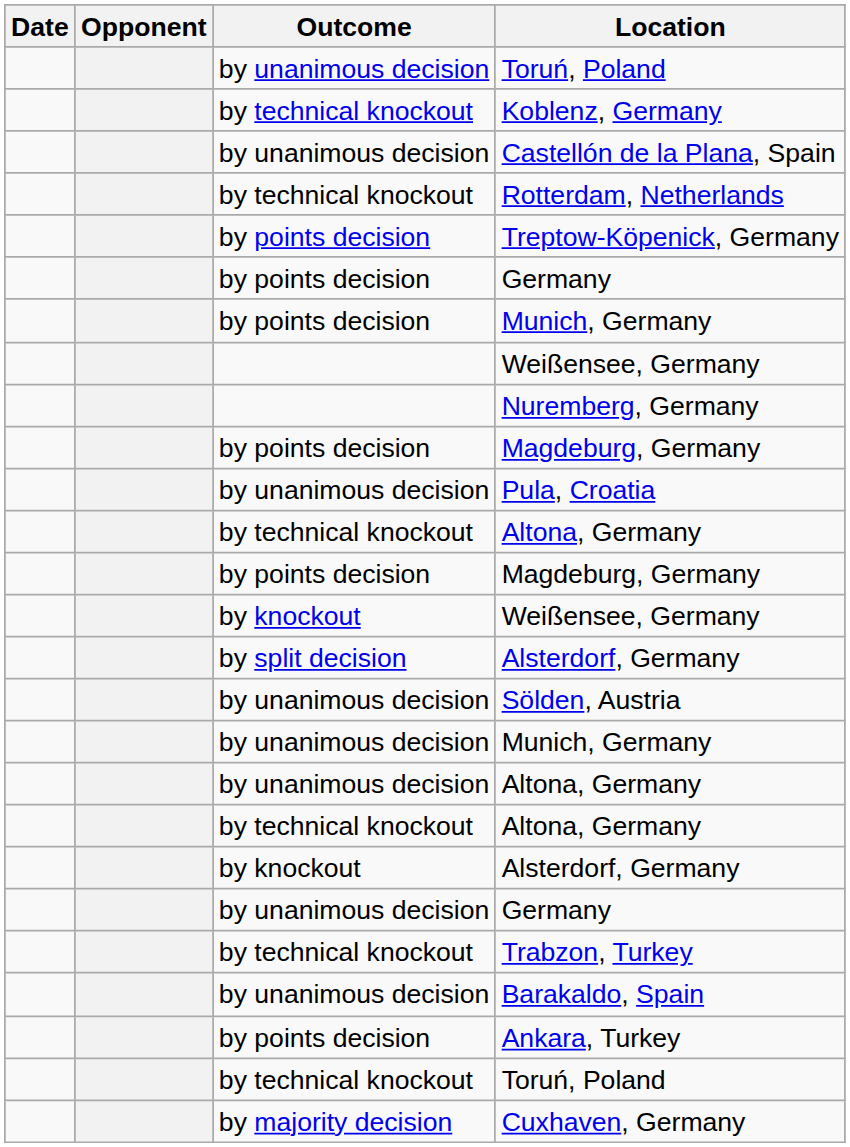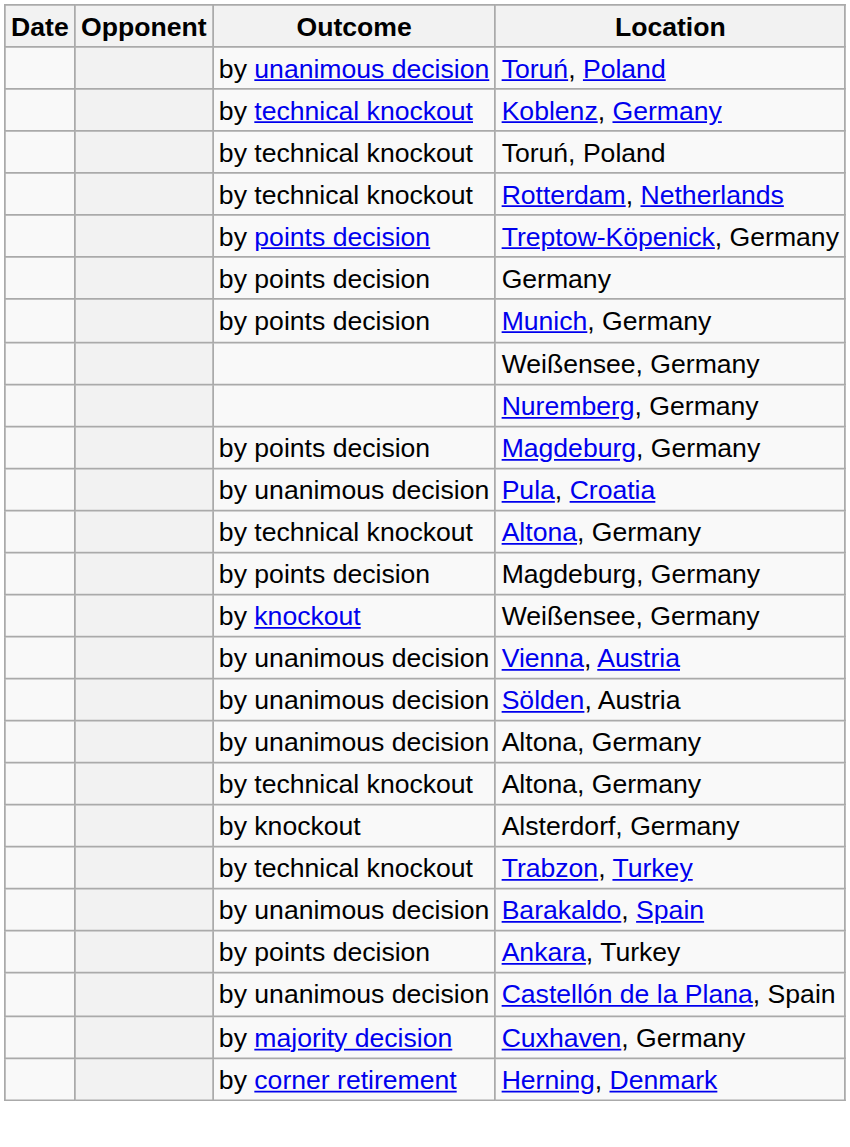rows swapped: by technical knockout / Toruń, Poland <-> Castellón de la Plana, Spain
+ row: by unanimous decision | Vienna, Austria
- row: by split decision | Alsterdorf, Germany
- row: by unanimous decision | Munich, Germany
- row: by unanimous decision | Germany
+ row: by corner retirement | Herning, Denmark
